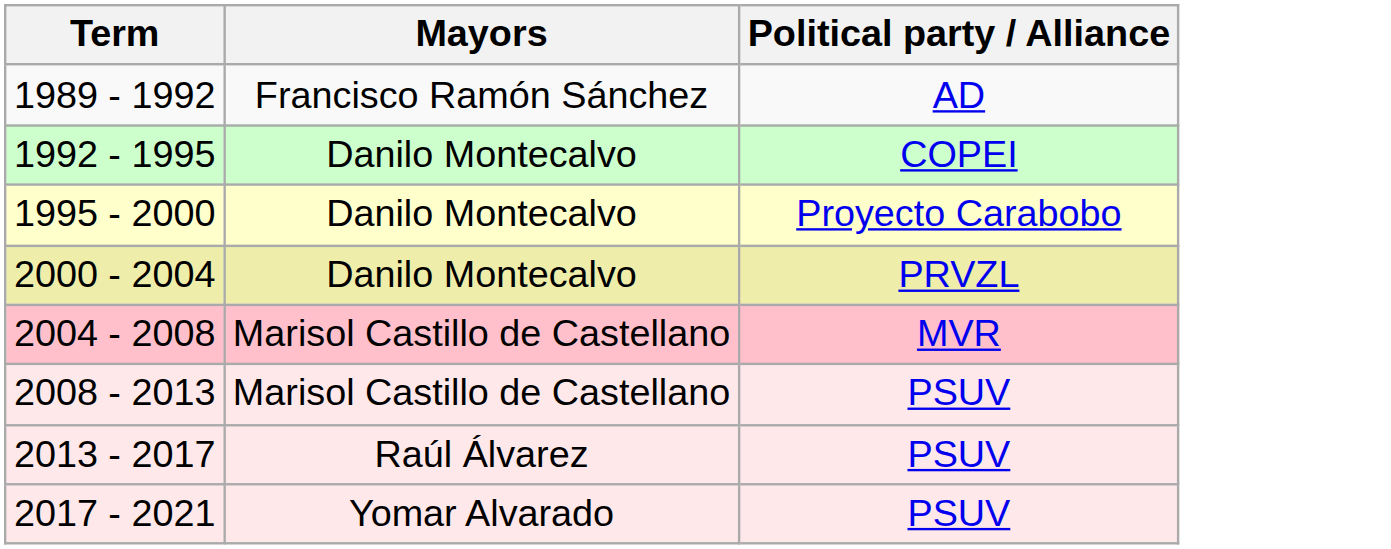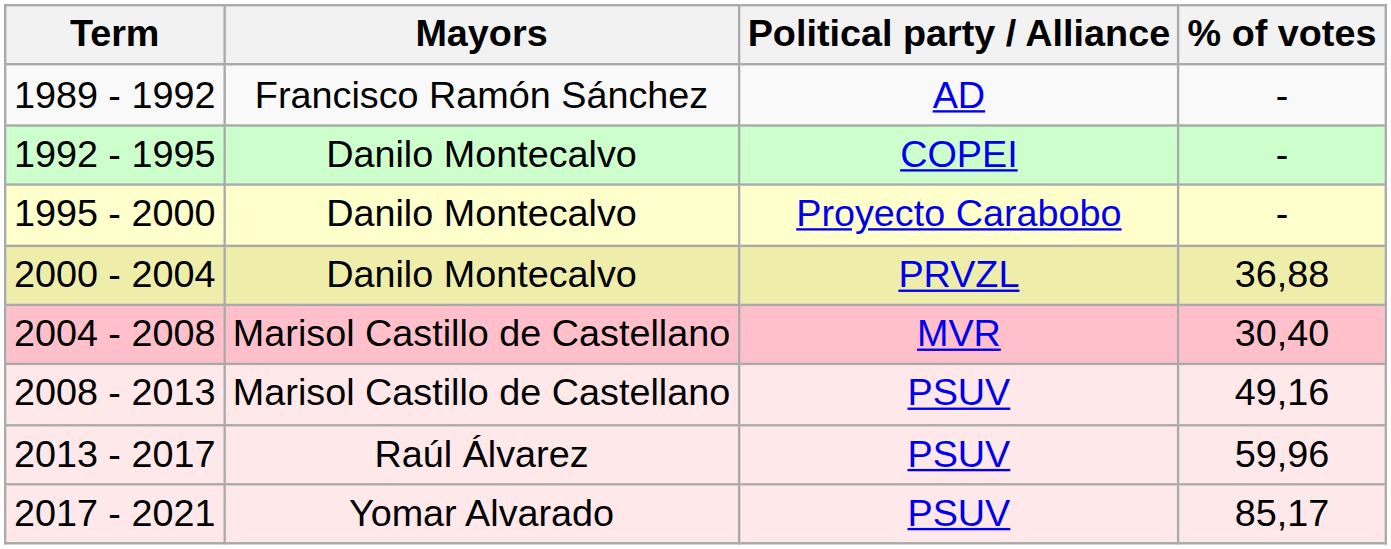+ column: % of votes | - | - | - | 36,88 | 30,40 | 49,16 | 59,96 | 85,17
